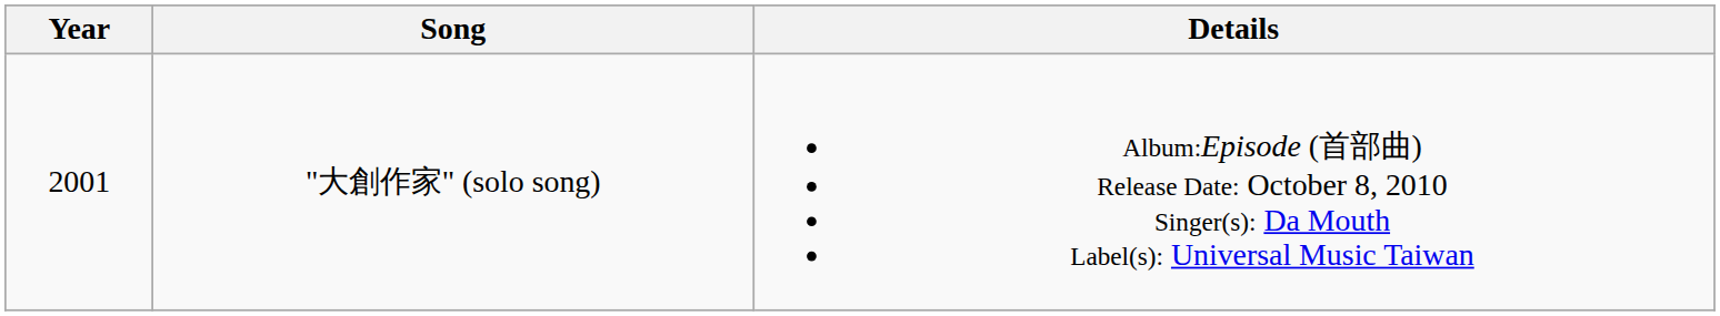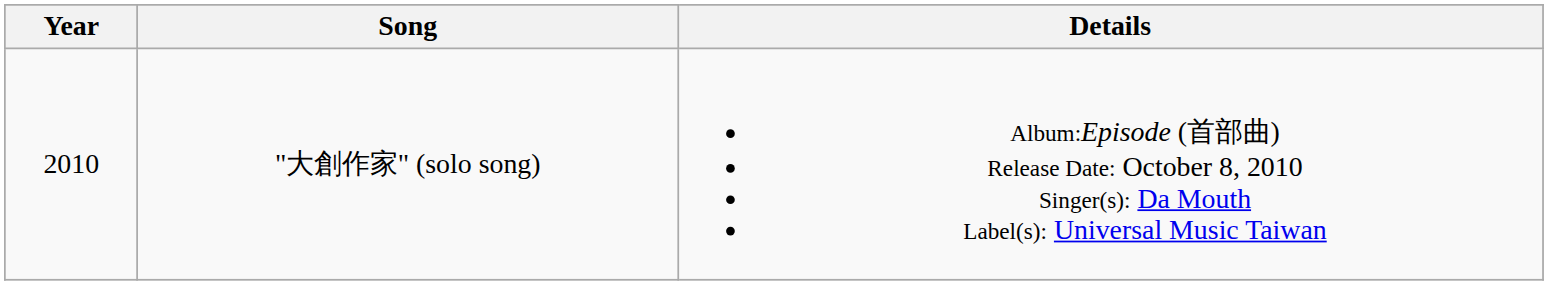"大創作家" (solo song) | Year: 2001 -> 2010
